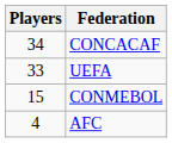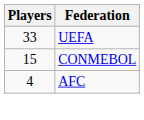- row: 34 | CONCACAF
